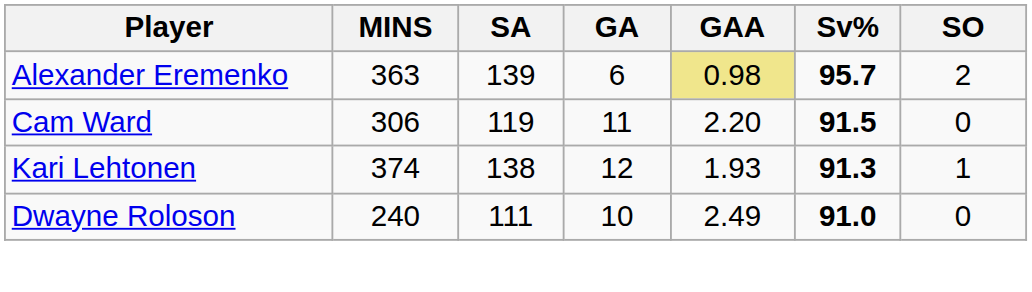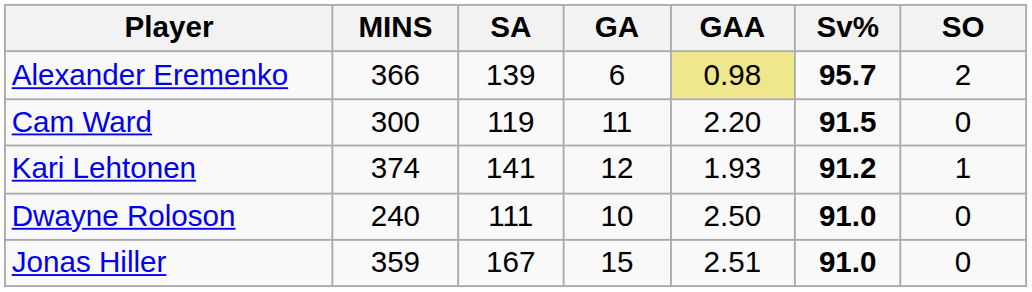Alexander Eremenko | MINS: 363 -> 366
Cam Ward | MINS: 306 -> 300
Kari Lehtonen | SA: 138 -> 141
Kari Lehtonen | Sv%: 91.3 -> 91.2
Dwayne Roloson | GAA: 2.49 -> 2.50
+ row: Jonas Hiller | 359 | 167 | 15 | 2.51 | 91.0 | 0
